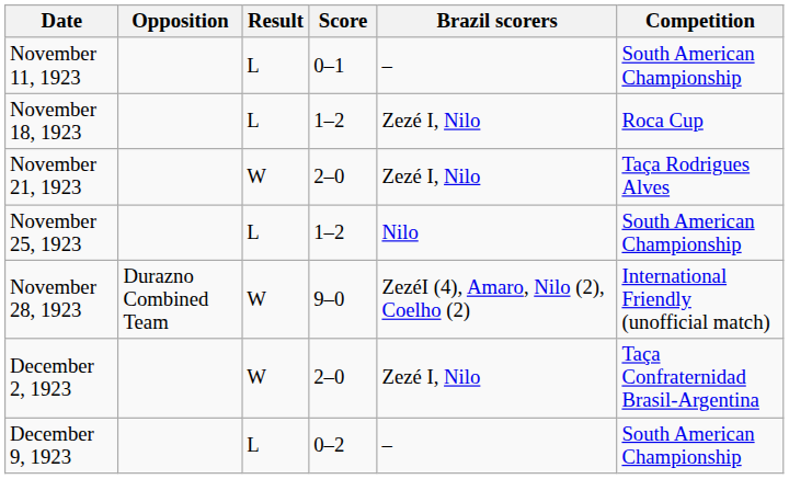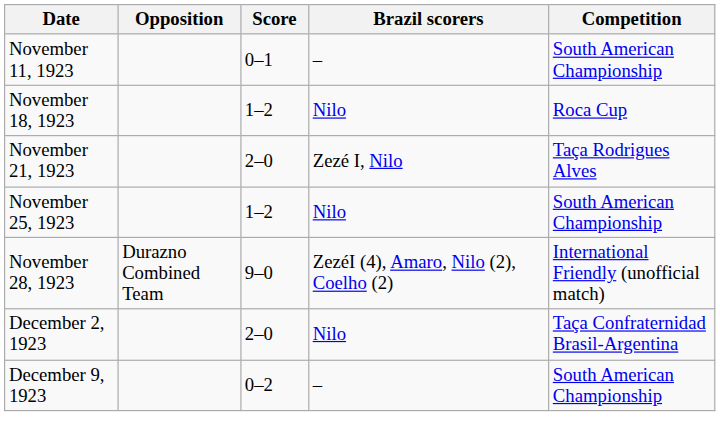- column: Result | L | L | W | L | W | W | L
November 18, 1923 | Brazil scorers: Zezé I, Nilo -> Nilo
December 2, 1923 | Brazil scorers: Zezé I, Nilo -> Nilo
